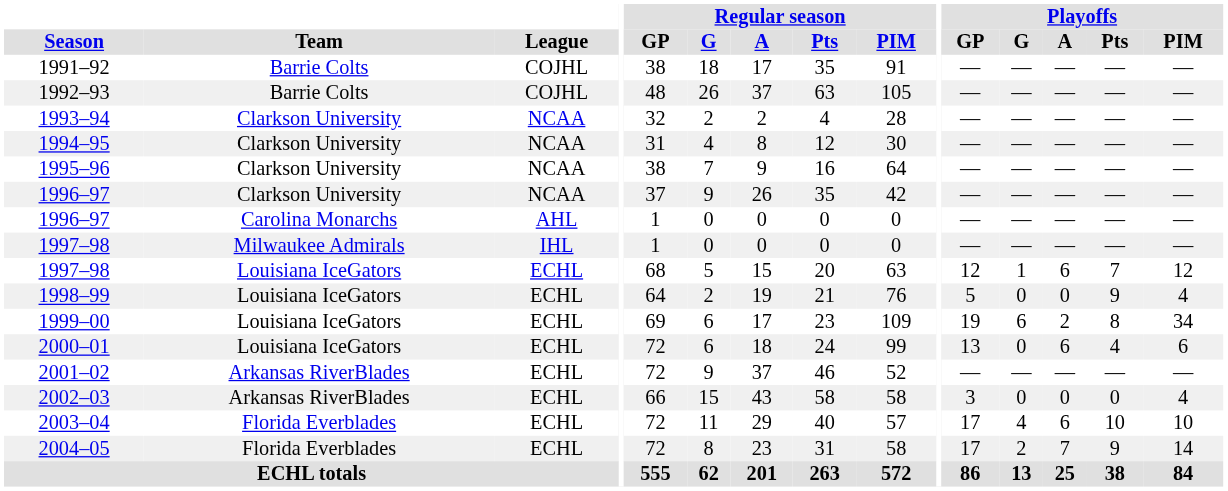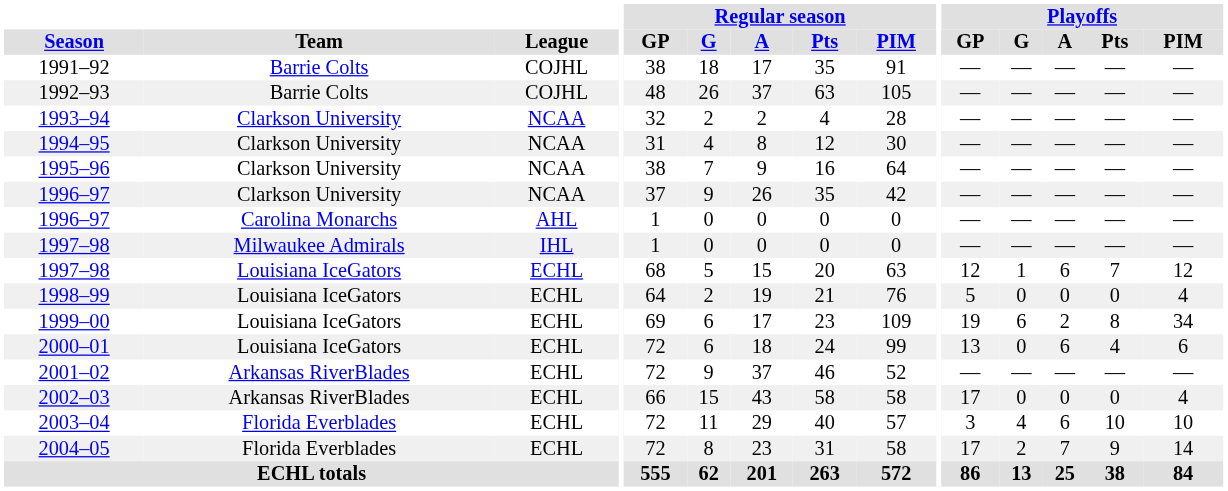1998–99 | Playoffs / Pts: 9 -> 0
2002–03 | Playoffs / GP: 3 -> 17
2003–04 | Playoffs / GP: 17 -> 3
